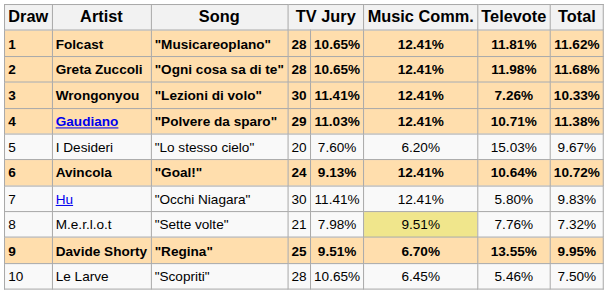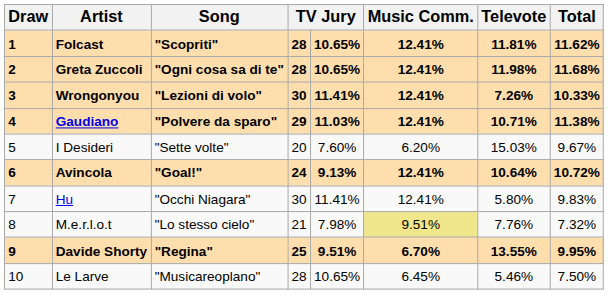Folcast | Song: "Musicareoplano" -> "Scopriti"
I Desideri | Song: "Lo stesso cielo" -> "Sette volte"
M.e.r.l.o.t | Song: "Sette volte" -> "Lo stesso cielo"
Le Larve | Song: "Scopriti" -> "Musicareoplano"
